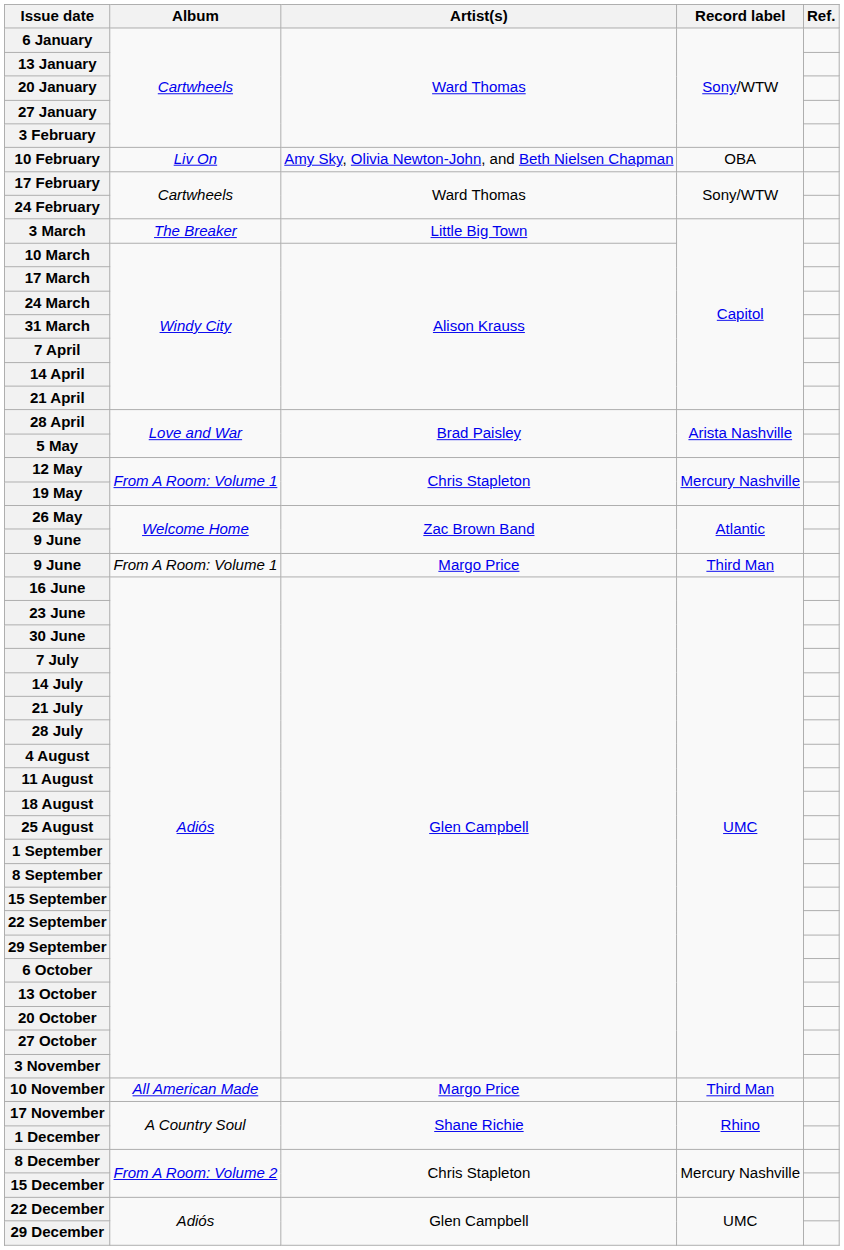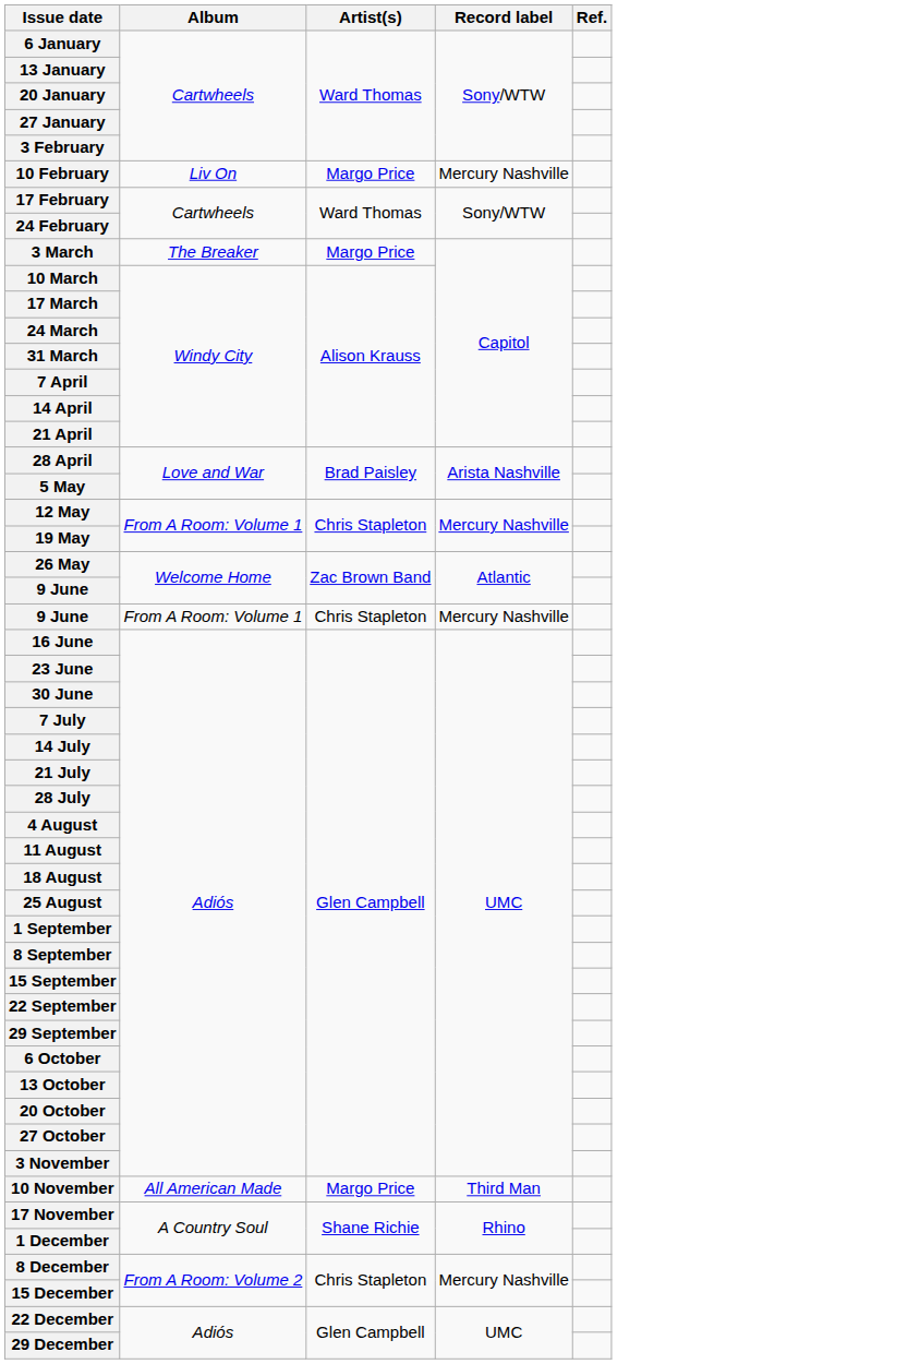10 February | Artist(s): Amy Sky, Olivia Newton-John, and Beth Nielsen Chapman -> Margo Price
10 February | Record label: OBA -> Mercury Nashville
3 March | Artist(s): Little Big Town -> Margo Price
9 June / From A Room: Volume 1 | Artist(s): Margo Price -> Chris Stapleton
9 June / From A Room: Volume 1 | Record label: Third Man -> Mercury Nashville
